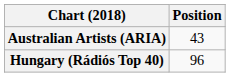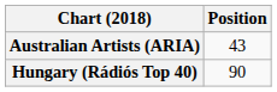Hungary (Rádiós Top 40) | Position: 96 -> 90
